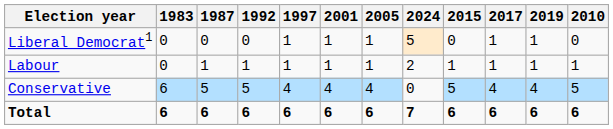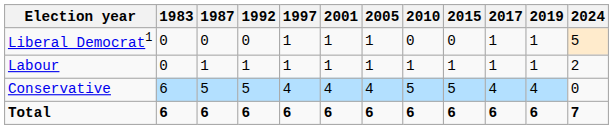columns swapped: 2010 <-> 2024
